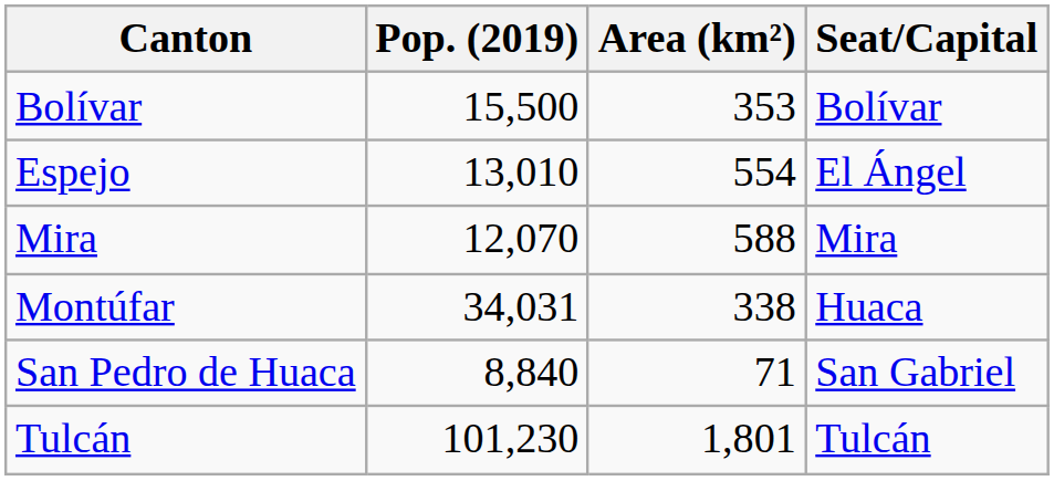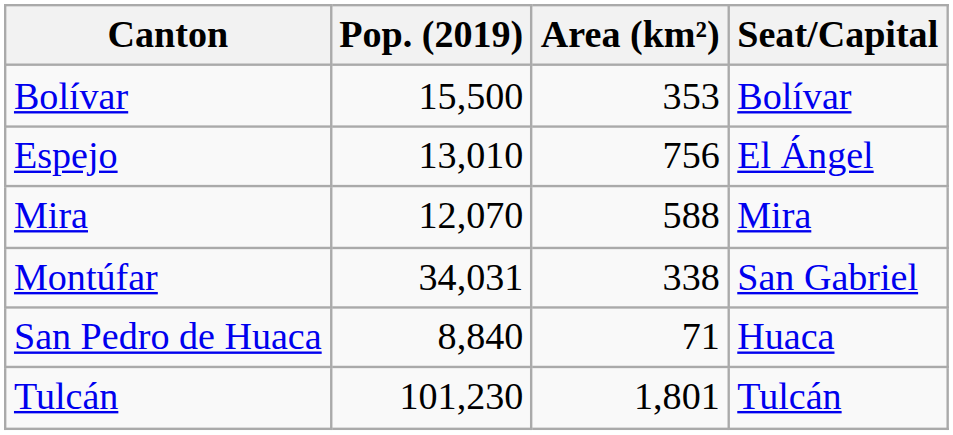Espejo | Area (km²): 554 -> 756
Montúfar | Seat/Capital: Huaca -> San Gabriel
San Pedro de Huaca | Seat/Capital: San Gabriel -> Huaca
